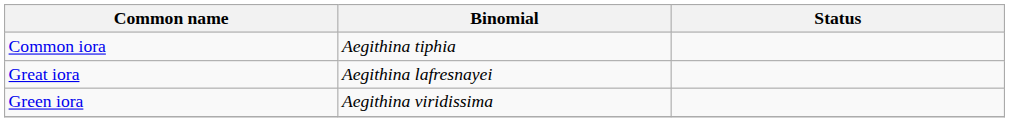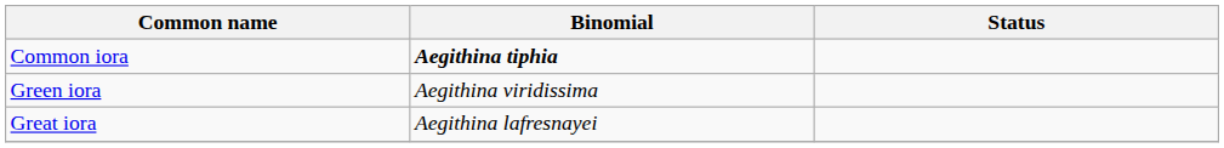Common iora | Binomial: normal -> bold
rows swapped: Green iora <-> Great iora
